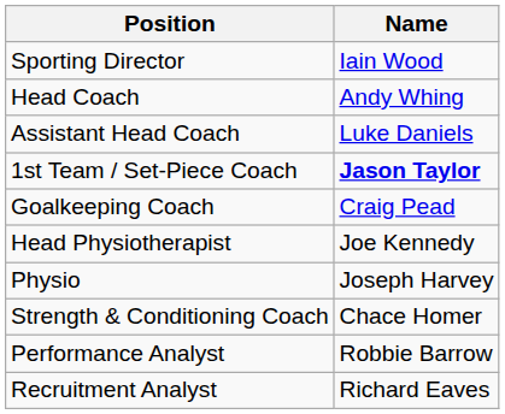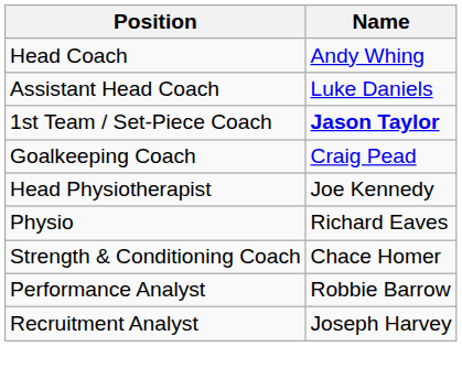- row: Sporting Director | Iain Wood
Physio | Name: Joseph Harvey -> Richard Eaves
Recruitment Analyst | Name: Richard Eaves -> Joseph Harvey
